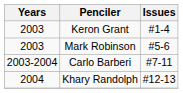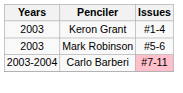Carlo Barberi | Issues: no background -> pink background
- row: 2004 | Khary Randolph | #12-13
